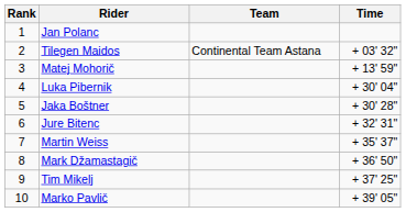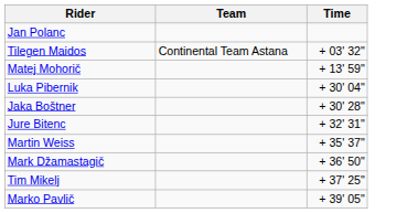- column: Rank | 1 | 2 | 3 | 4 | 5 | 6 | 7 | 8 | 9 | 10
